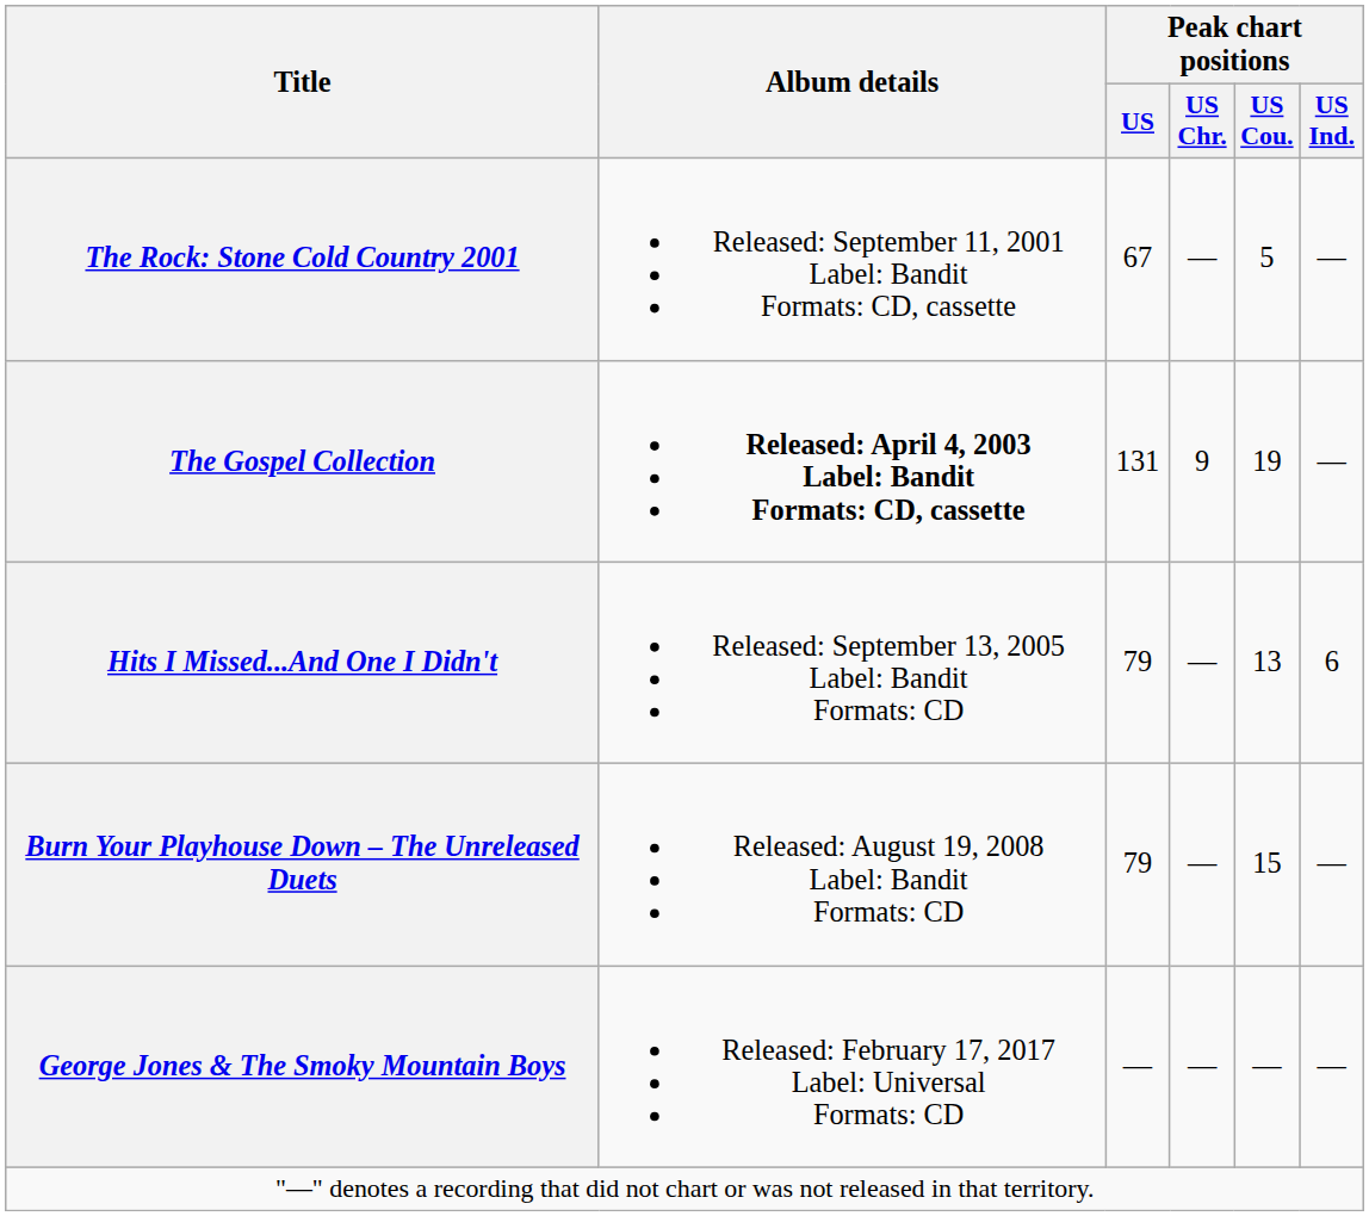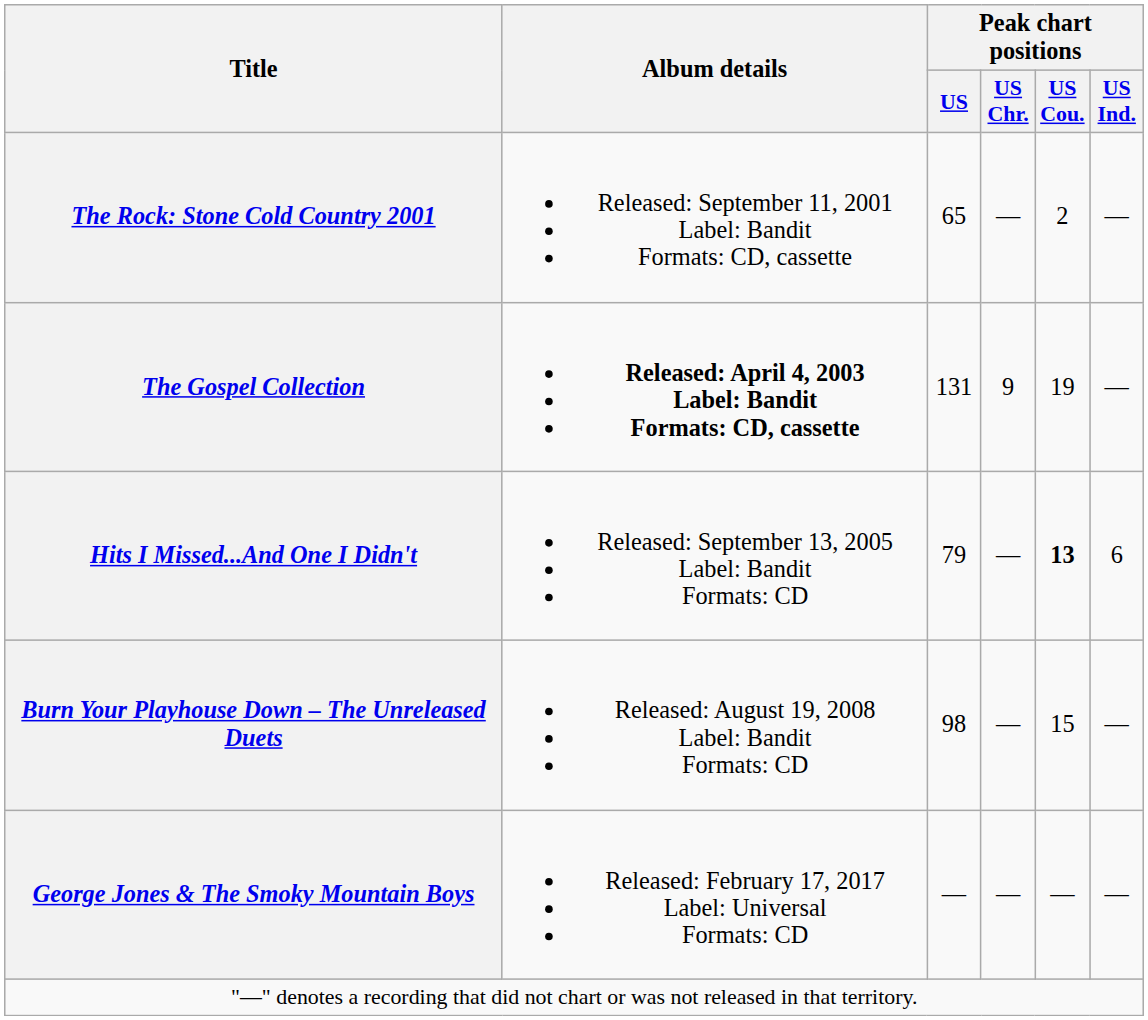The Rock: Stone Cold Country 2001 | Peak chart positions / US: 67 -> 65
The Rock: Stone Cold Country 2001 | Peak chart positions / US Cou.: 5 -> 2
Hits I Missed...And One I Didn't | Peak chart positions / US Cou.: normal -> bold
Burn Your Playhouse Down – The Unreleased Duets | Peak chart positions / US: 79 -> 98
